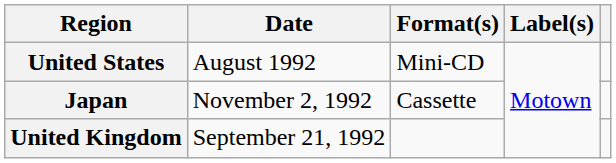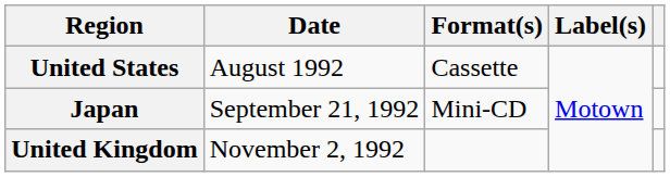United States | Format(s): Mini-CD -> Cassette
Japan | Date: November 2, 1992 -> September 21, 1992
Japan | Format(s): Cassette -> Mini-CD
United Kingdom | Date: September 21, 1992 -> November 2, 1992
